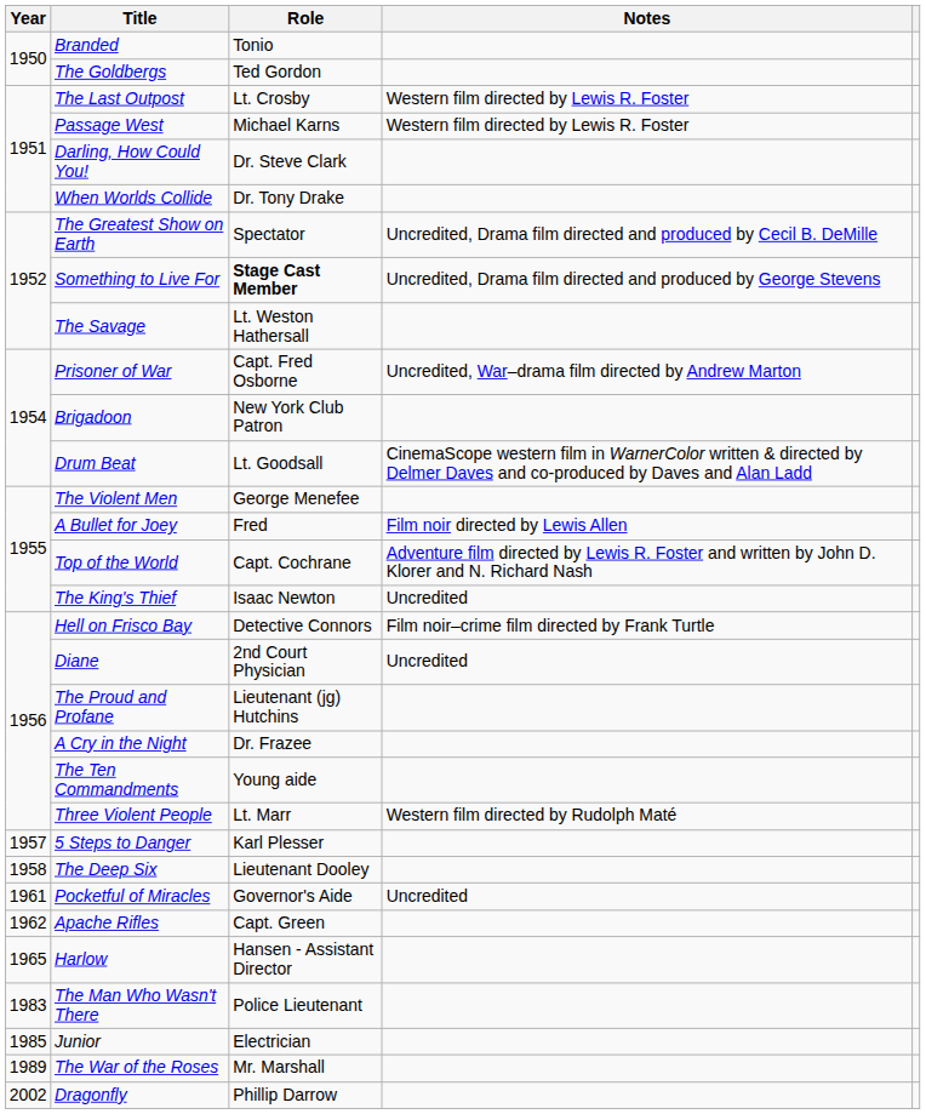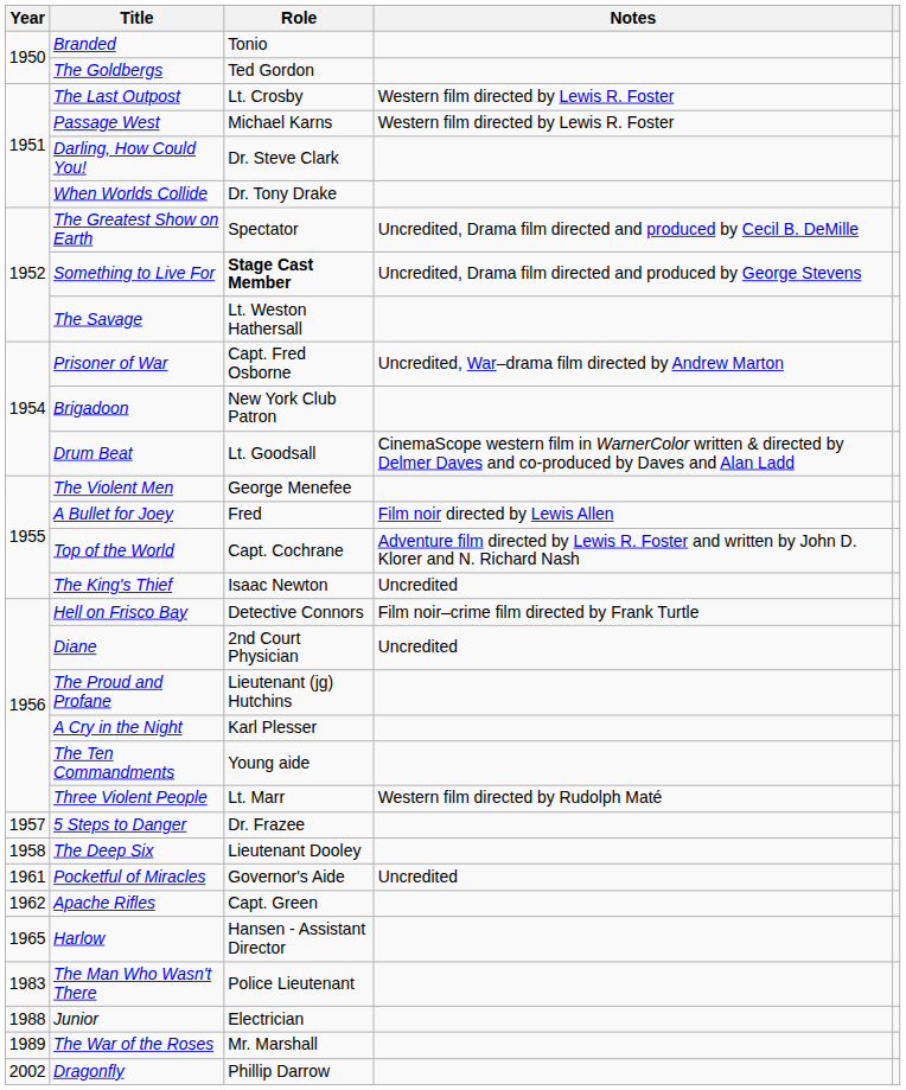A Cry in the Night | Role: Dr. Frazee -> Karl Plesser
5 Steps to Danger | Role: Karl Plesser -> Dr. Frazee
Junior | Year: 1985 -> 1988
